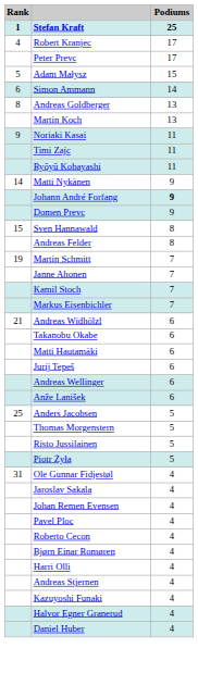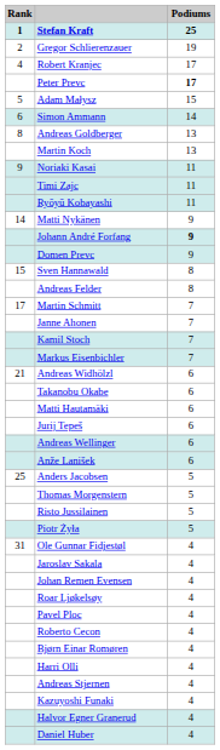+ row: 2 | Gregor Schlierenzauer | 19
Peter Prevc | Podiums: normal -> bold
Martin Schmitt | Rank: 19 -> 17
+ row: Roar Ljøkelsøy | 4
